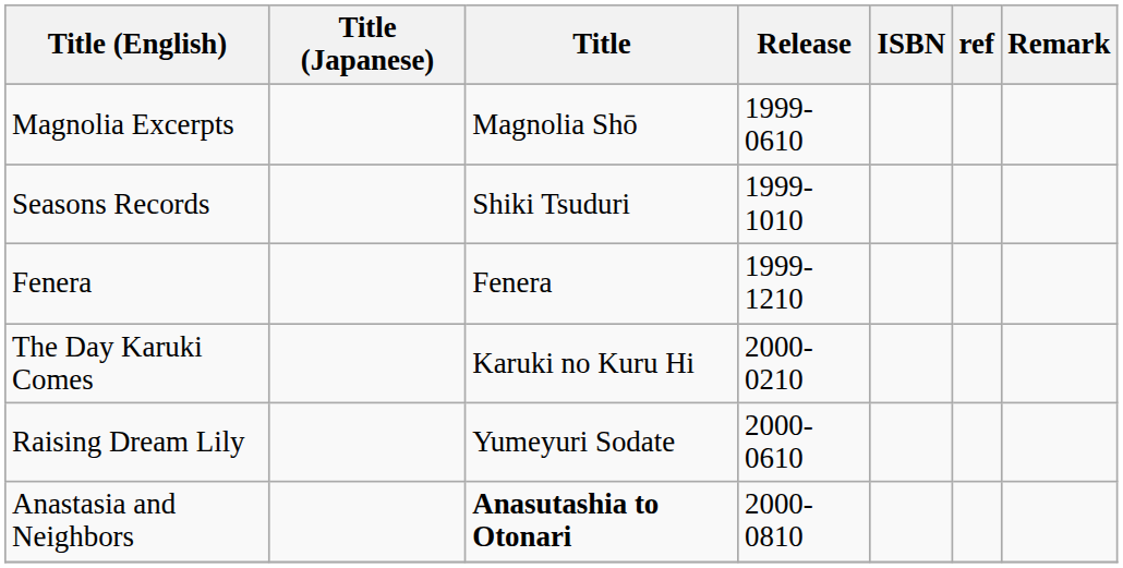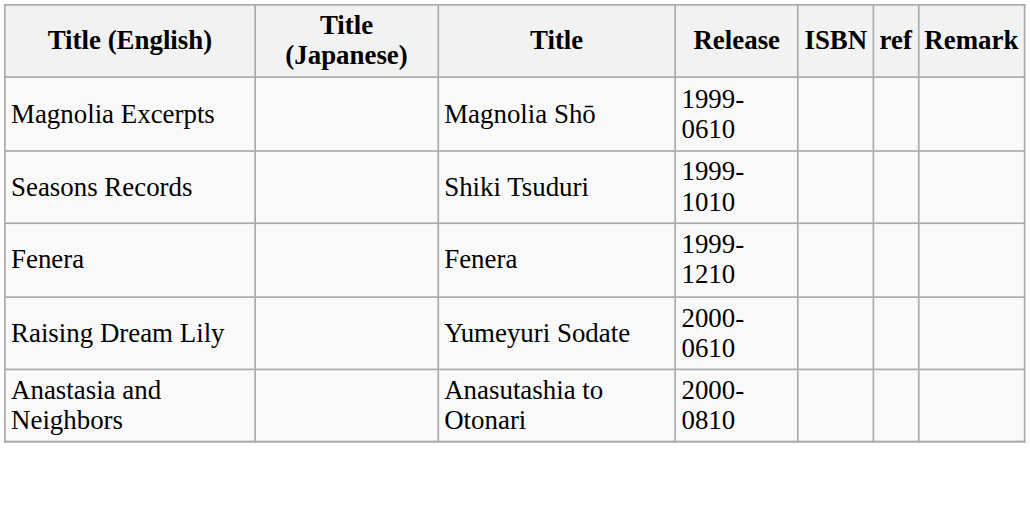- row: The Day Karuki Comes | Karuki no Kuru Hi | 2000-0210
Anastasia and Neighbors | Title: bold -> normal
